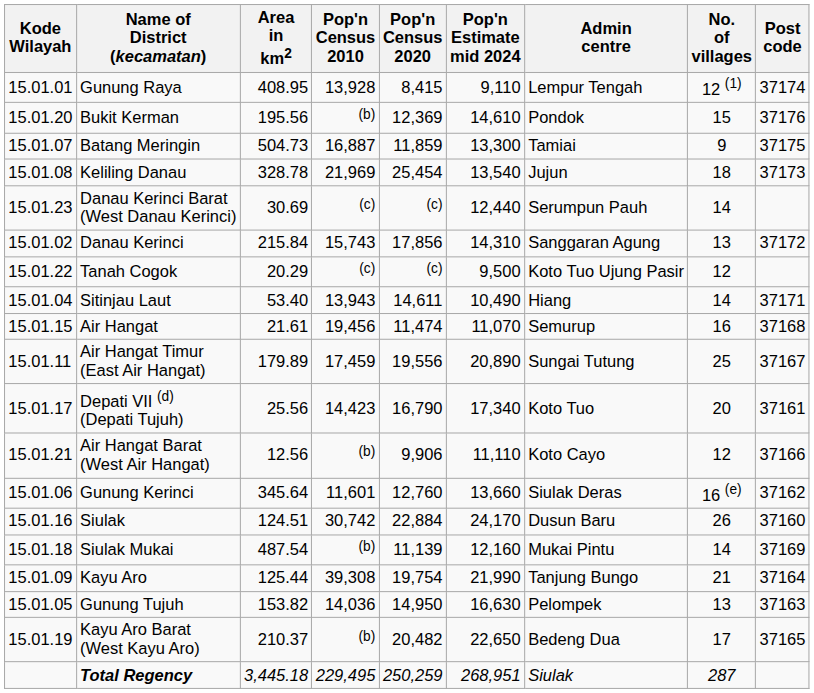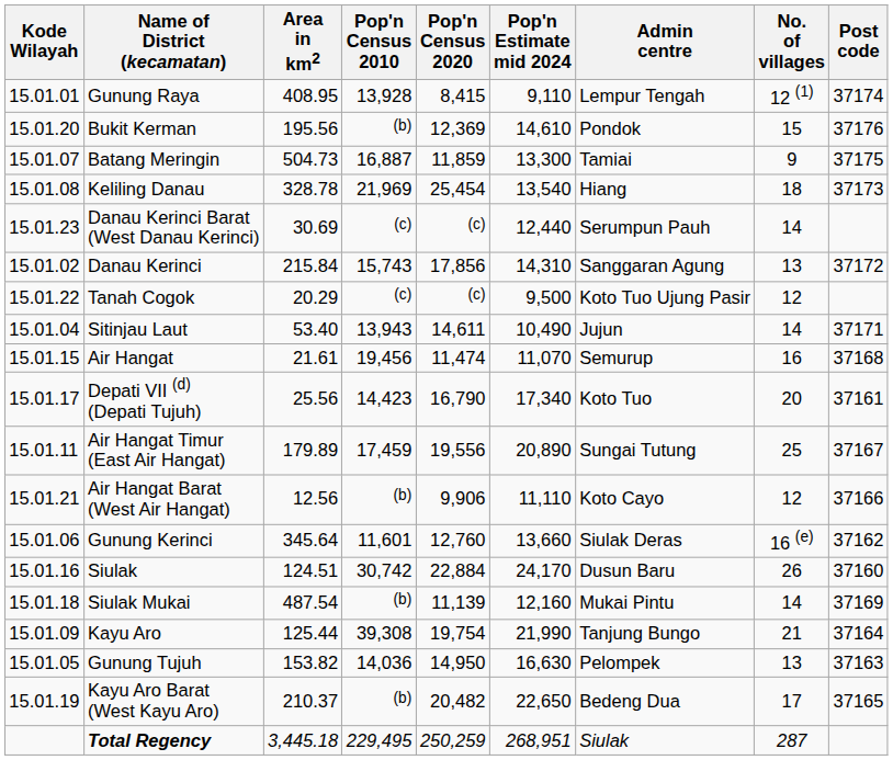Keliling Danau | Admin centre: Jujun -> Hiang
Sitinjau Laut | Admin centre: Hiang -> Jujun
rows swapped: Air Hangat Timur (East Air Hangat) <-> Depati VII (d) (Depati Tujuh)
